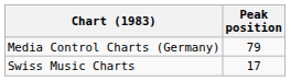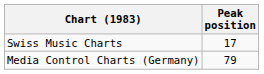rows swapped: Swiss Music Charts <-> Media Control Charts (Germany)
